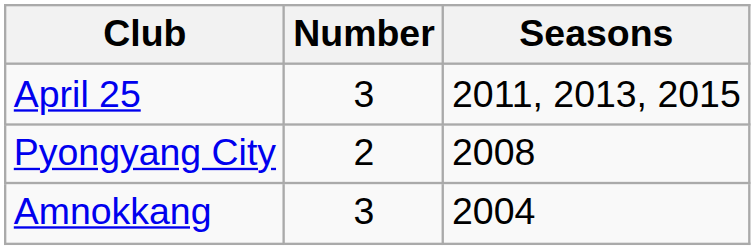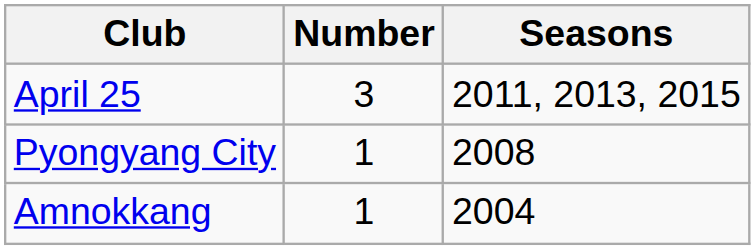Pyongyang City | Number: 2 -> 1
Amnokkang | Number: 3 -> 1
